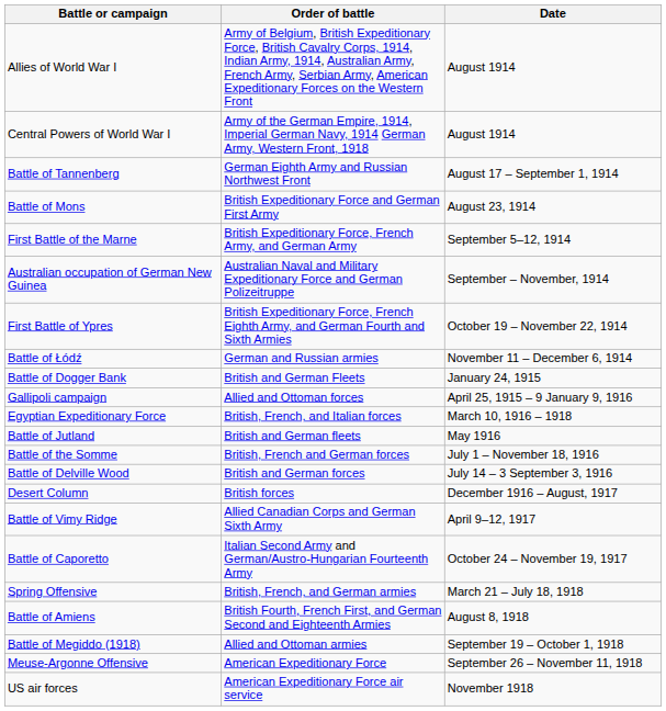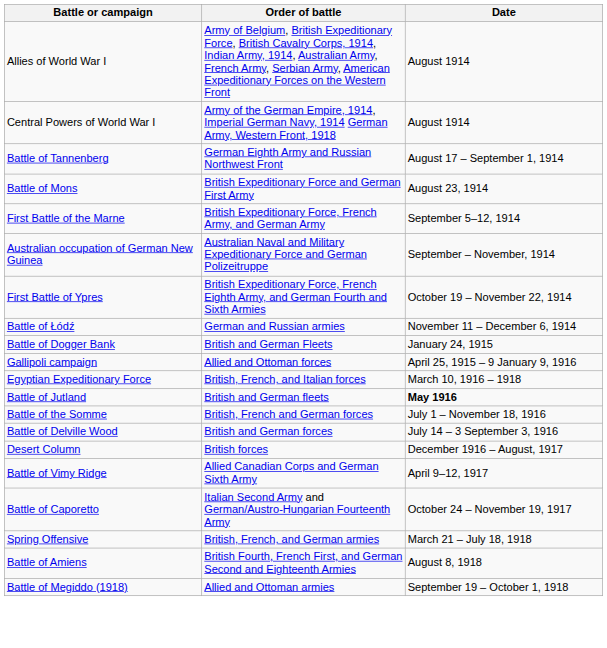Battle of Jutland | Date: normal -> bold
- row: Meuse-Argonne Offensive | American Expeditionary Force | September 26 – November 11, 1918
- row: US air forces | American Expeditionary Force air service | November 1918
